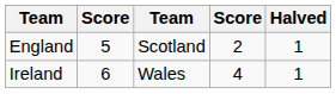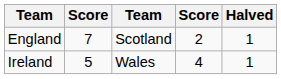England | column 2: 5 -> 7
Ireland | column 2: 6 -> 5
